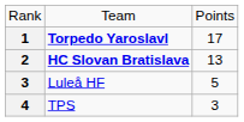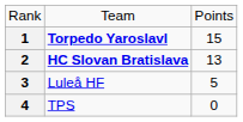Torpedo Yaroslavl | column 3: 17 -> 15
TPS | column 3: 3 -> 0
